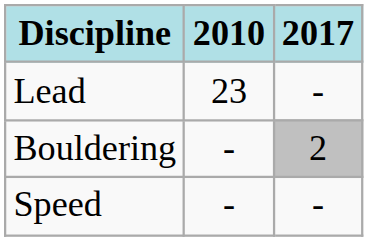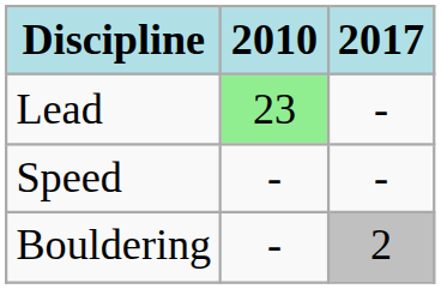Lead | 2010: no background -> lightgreen background
rows swapped: Bouldering <-> Speed
